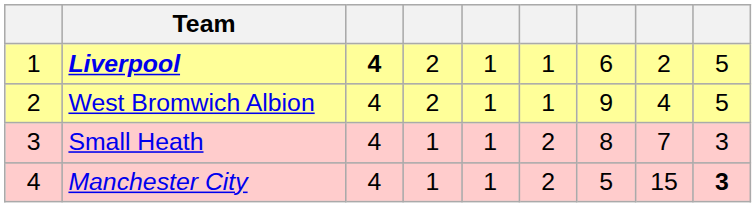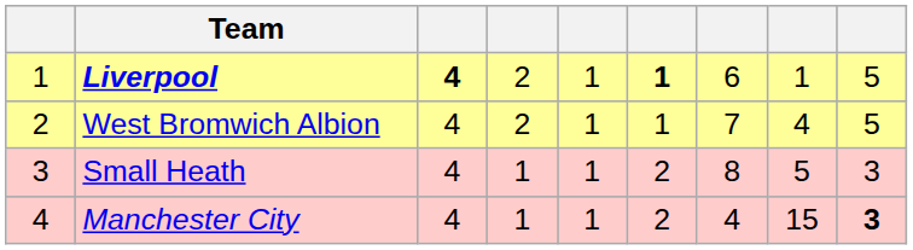Liverpool | column 6: normal -> bold
Liverpool | column 8: 2 -> 1
West Bromwich Albion | column 7: 9 -> 7
Small Heath | column 8: 7 -> 5
Manchester City | column 7: 5 -> 4
